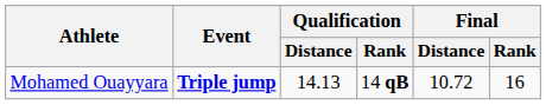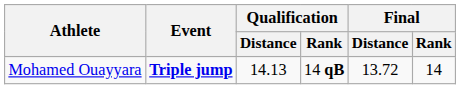Mohamed Ouayyara | Final / Distance: 10.72 -> 13.72
Mohamed Ouayyara | Final / Rank: 16 -> 14
